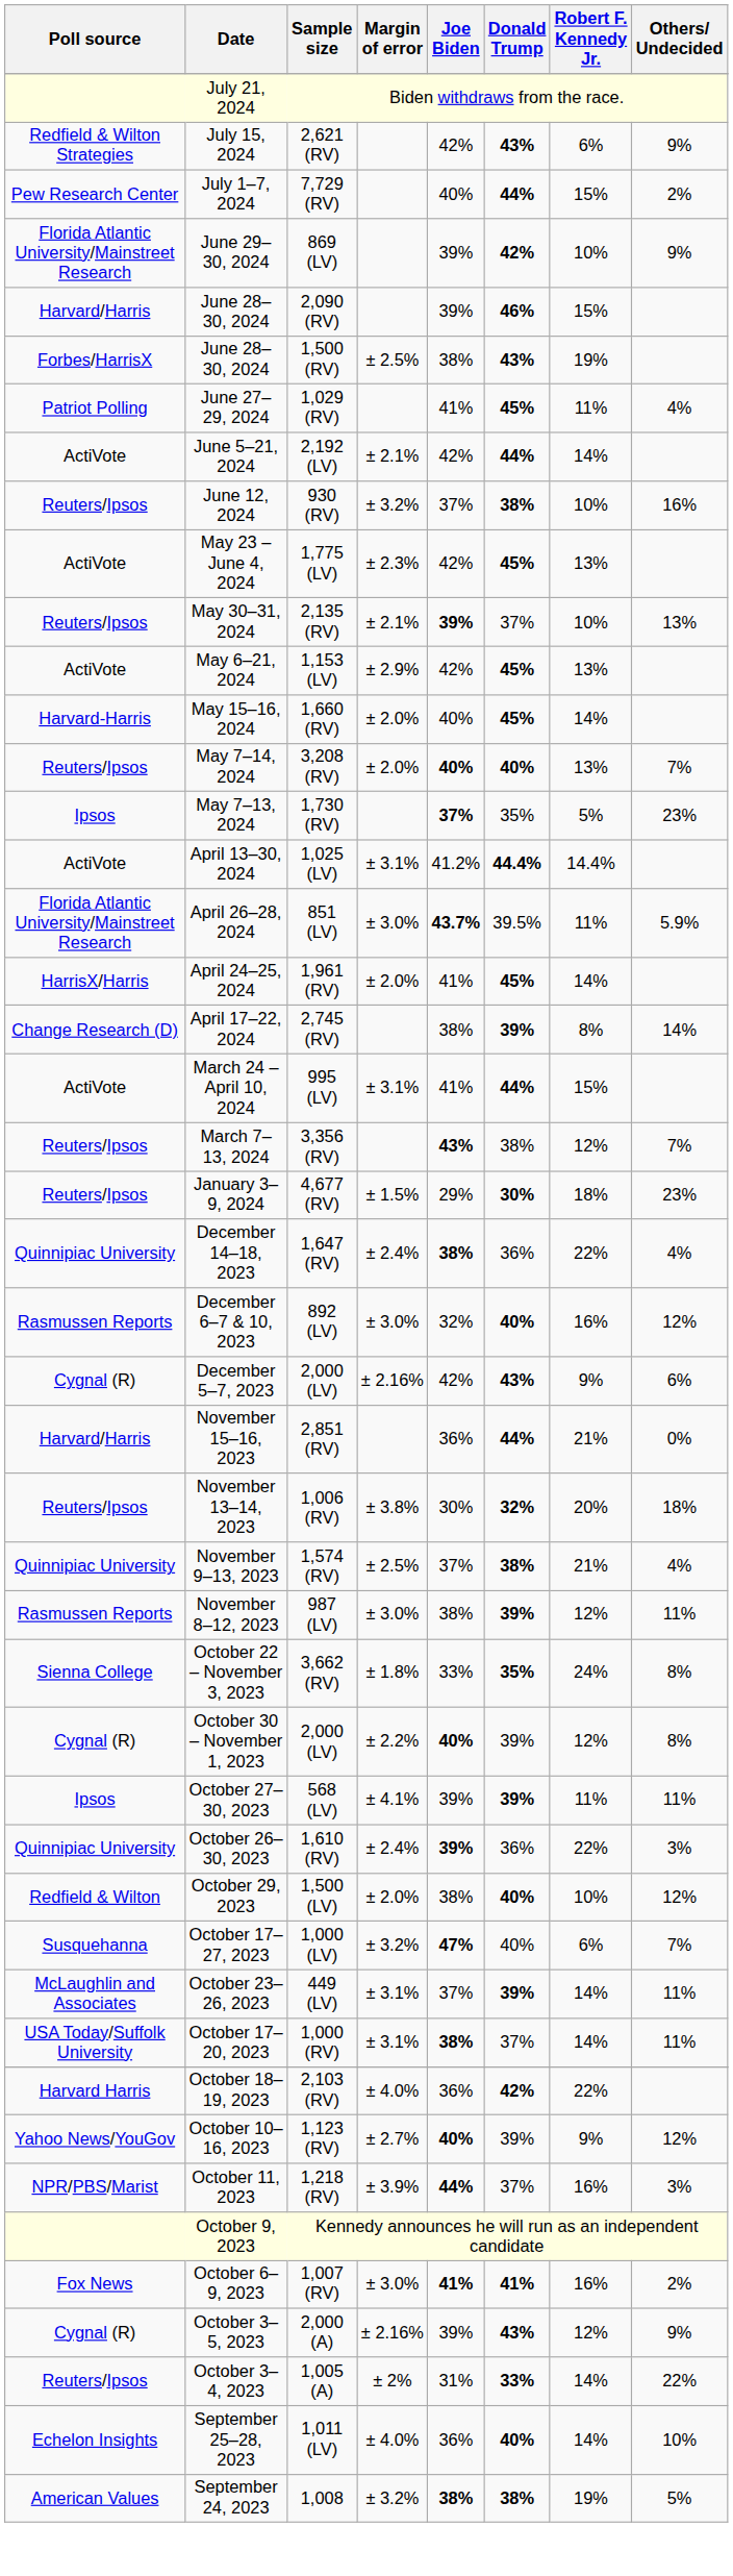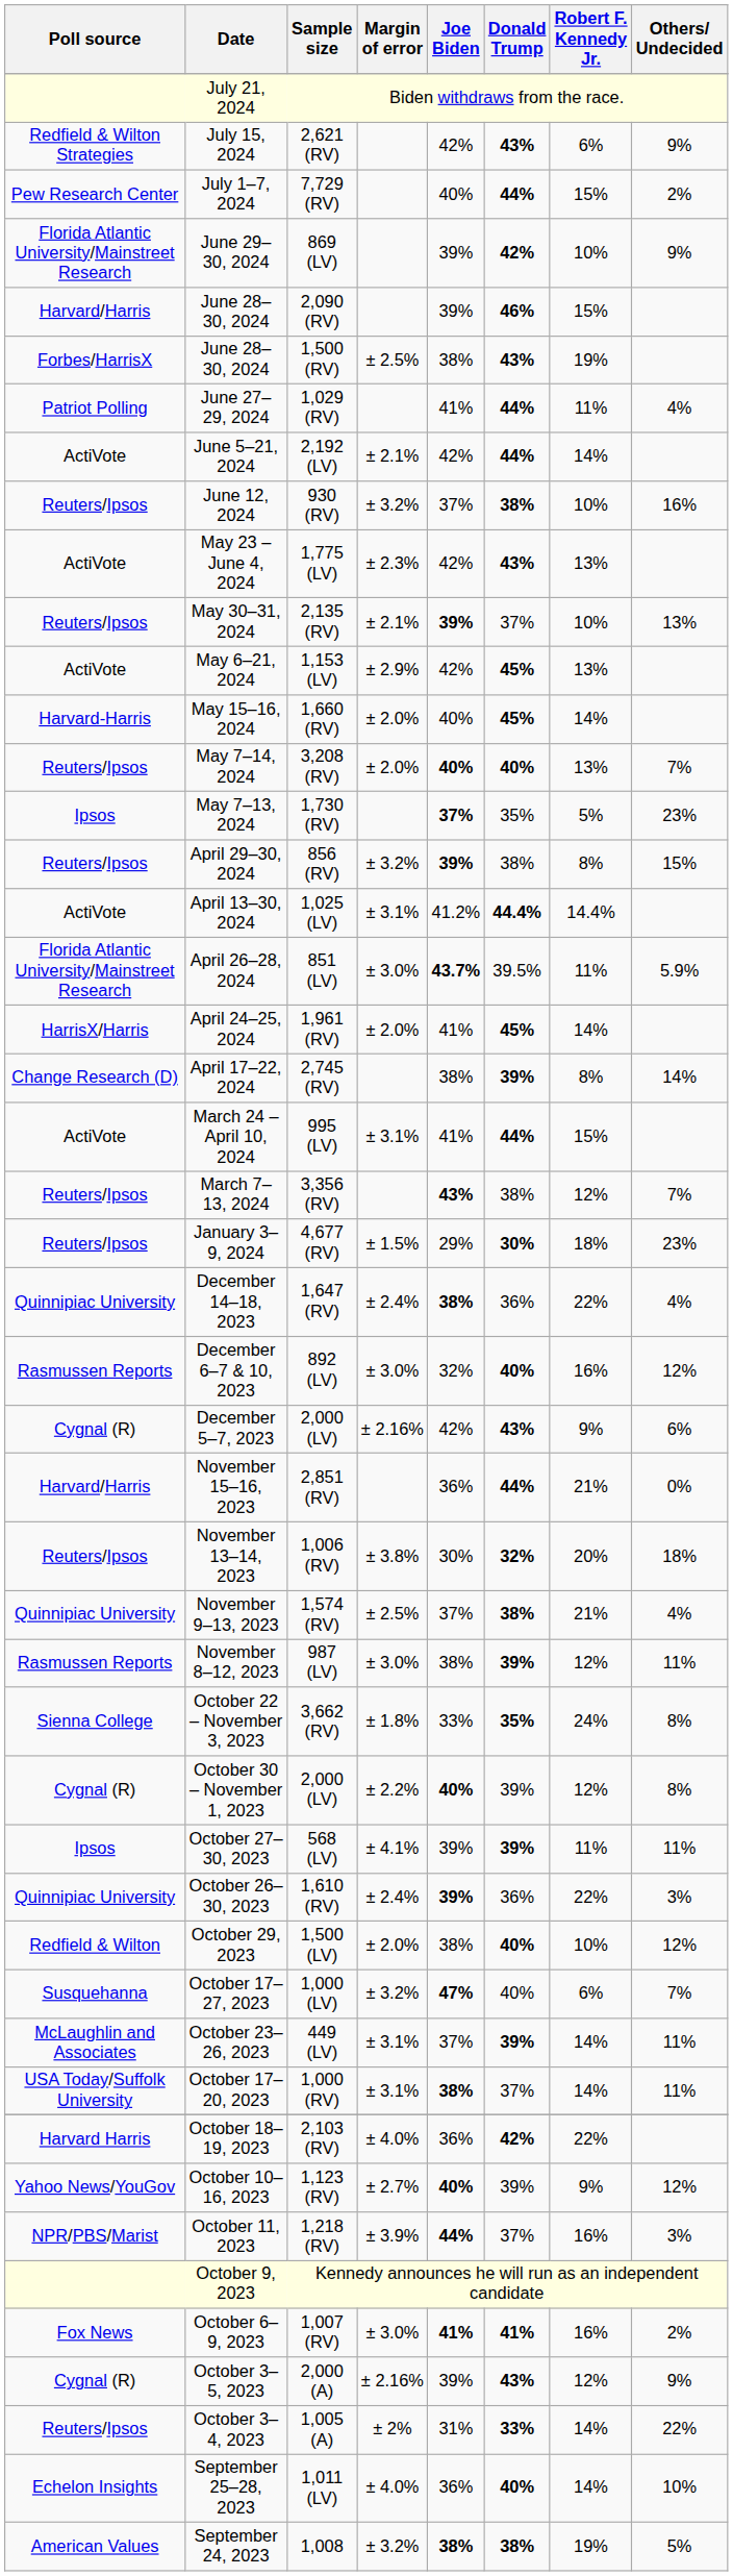June 27–29, 2024 | Donald Trump: 45% -> 44%
May 23 – June 4, 2024 | Donald Trump: 45% -> 43%
+ row: Reuters/Ipsos | April 29–30, 2024 | 856 (RV) | ± 3.2% | 39% | 38% | 8% | 15%
